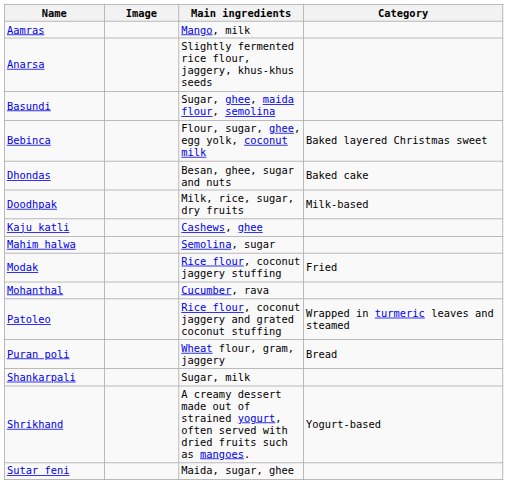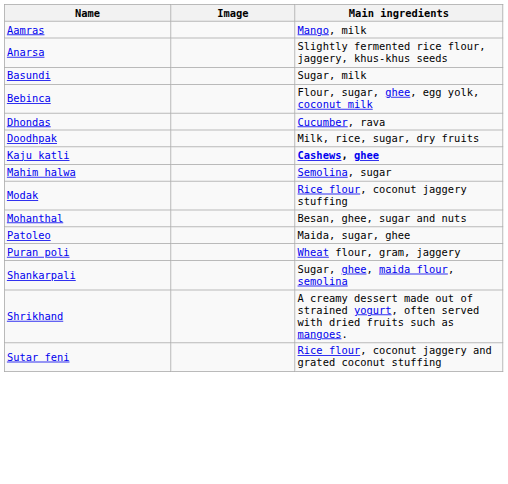- column: Category | Baked layered Christmas sweet | Baked cake | Milk-based | Fried | Wrapped in turmeric leaves and steamed | Bread | Yogurt-based
Basundi | Main ingredients: Sugar, ghee, maida flour, semolina -> Sugar, milk
Dhondas | Main ingredients: Besan, ghee, sugar and nuts -> Cucumber, rava
Kaju katli | Main ingredients: normal -> bold
Mohanthal | Main ingredients: Cucumber, rava -> Besan, ghee, sugar and nuts
Patoleo | Main ingredients: Rice flour, coconut jaggery and grated coconut stuffing -> Maida, sugar, ghee
Shankarpali | Main ingredients: Sugar, milk -> Sugar, ghee, maida flour, semolina
Sutar feni | Main ingredients: Maida, sugar, ghee -> Rice flour, coconut jaggery and grated coconut stuffing
